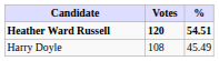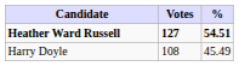Heather Ward Russell | Votes: 120 -> 127
